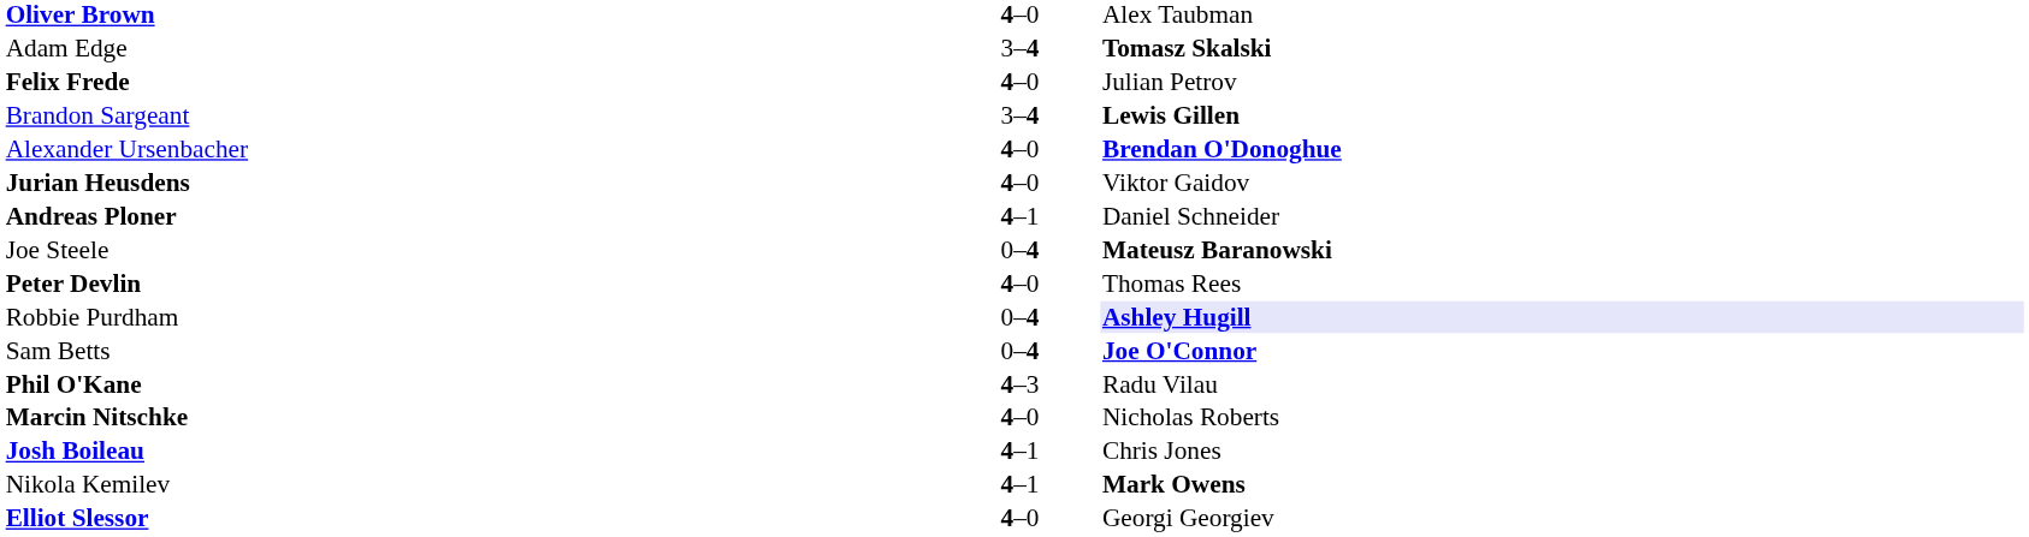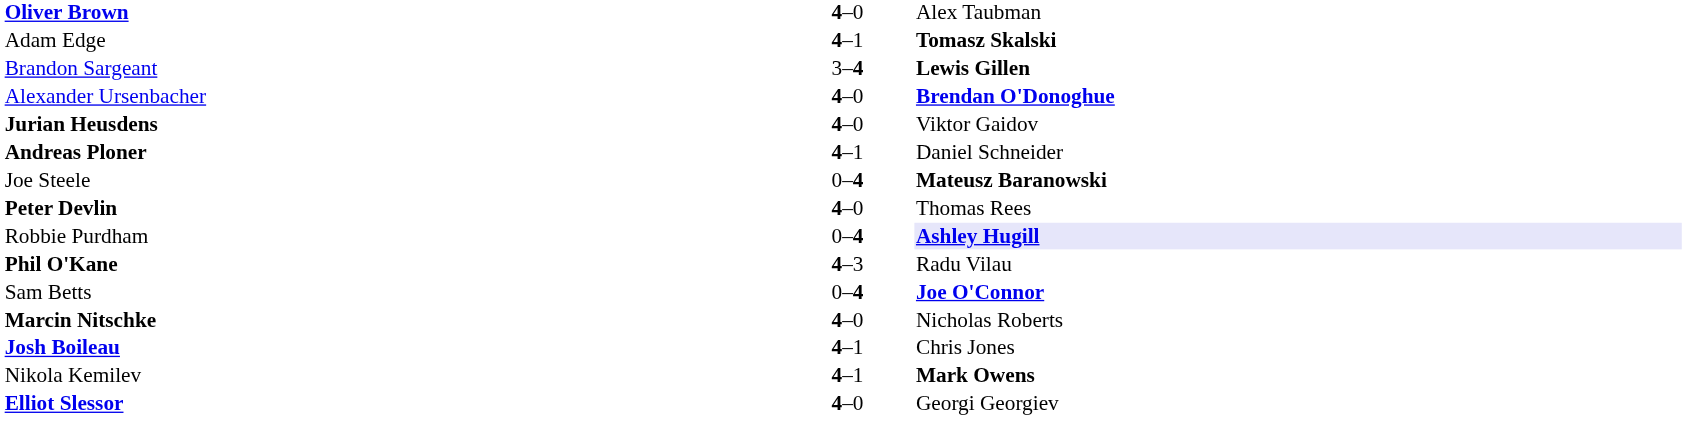Adam Edge | column 2: 3–4 -> 4–1
- row: Felix Frede | 4–0 | Julian Petrov
rows swapped: Phil O'Kane <-> Sam Betts
